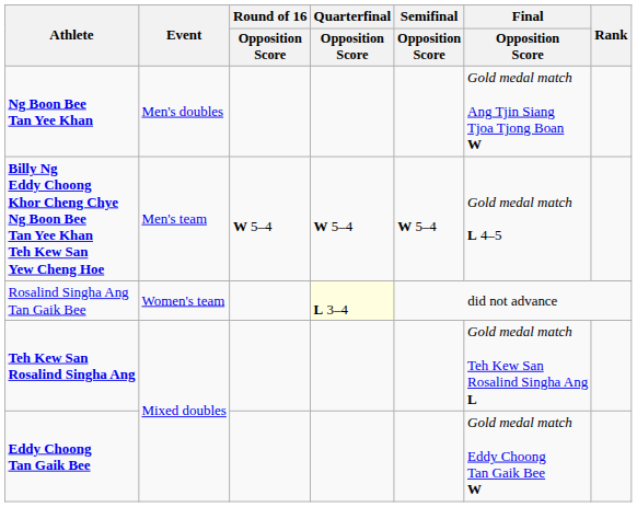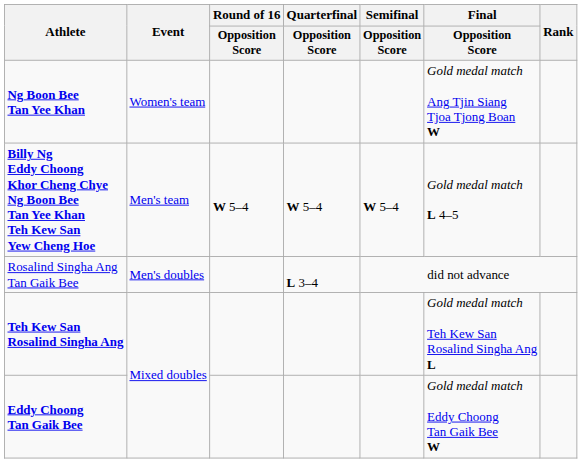Ng Boon Bee Tan Yee Khan | Event: Men's doubles -> Women's team
Rosalind Singha Ang Tan Gaik Bee | Event: Women's team -> Men's doubles
Rosalind Singha Ang Tan Gaik Bee | Quarterfinal / Opposition Score: lightyellow background -> no background
